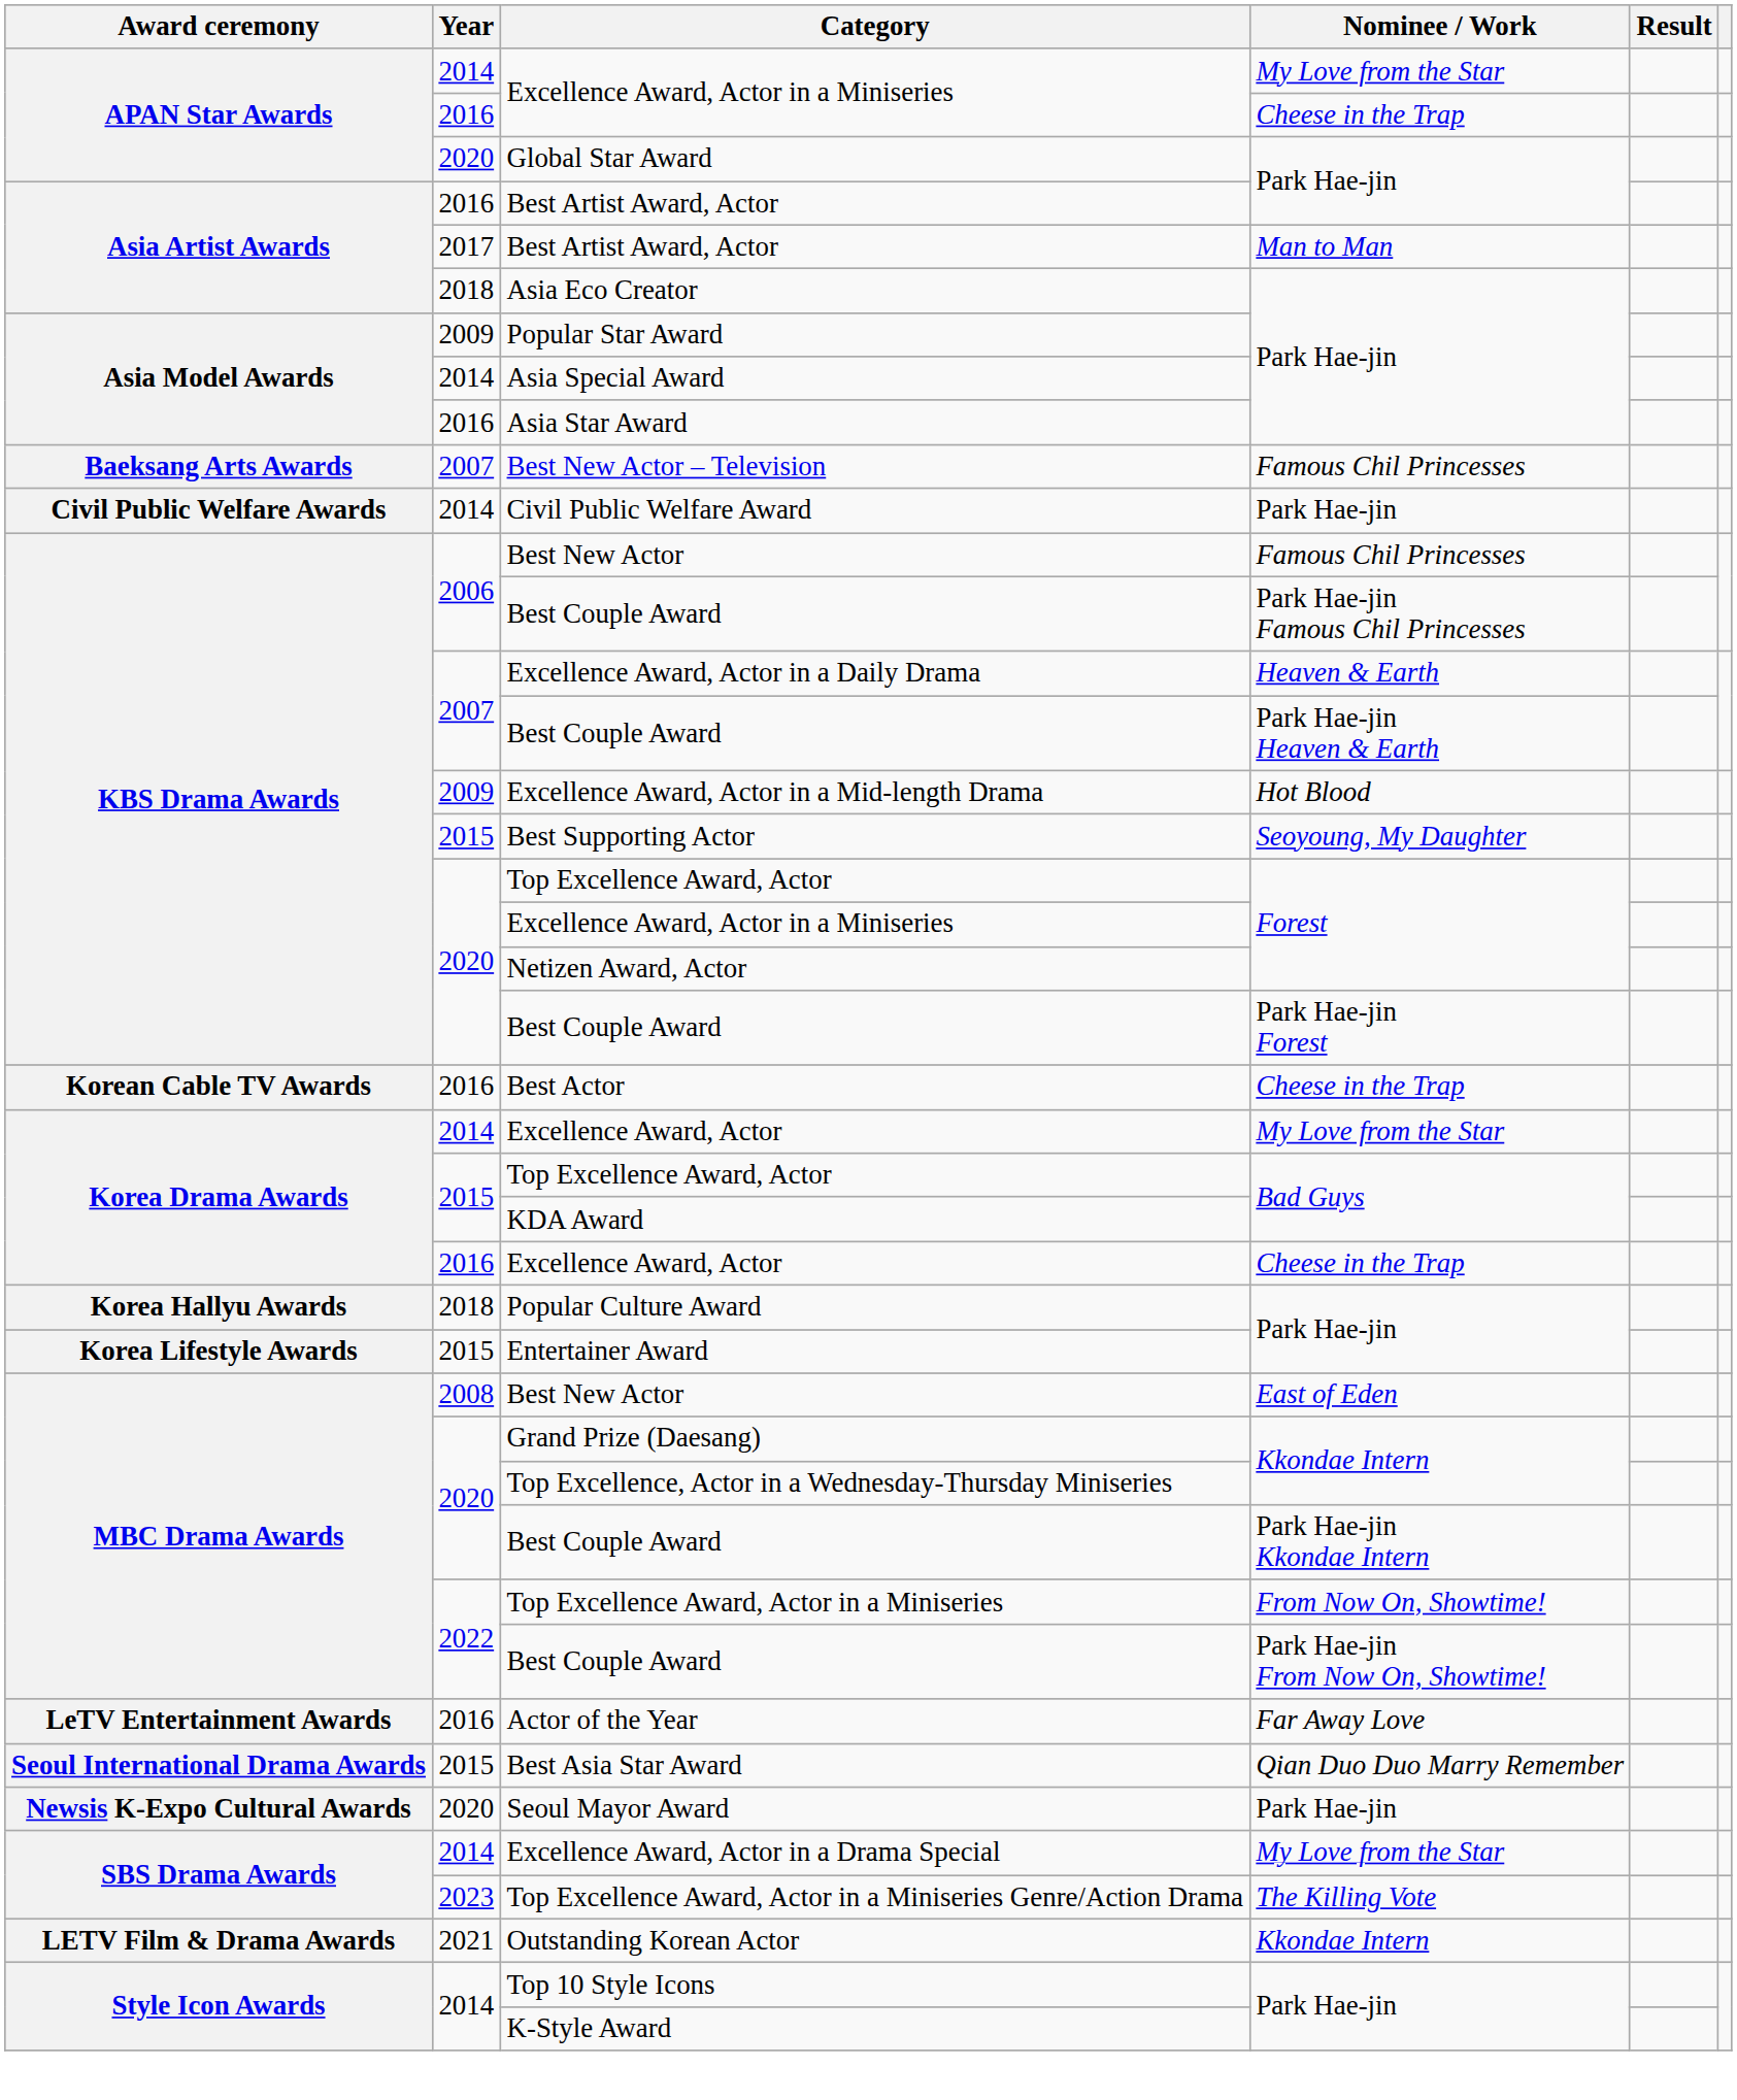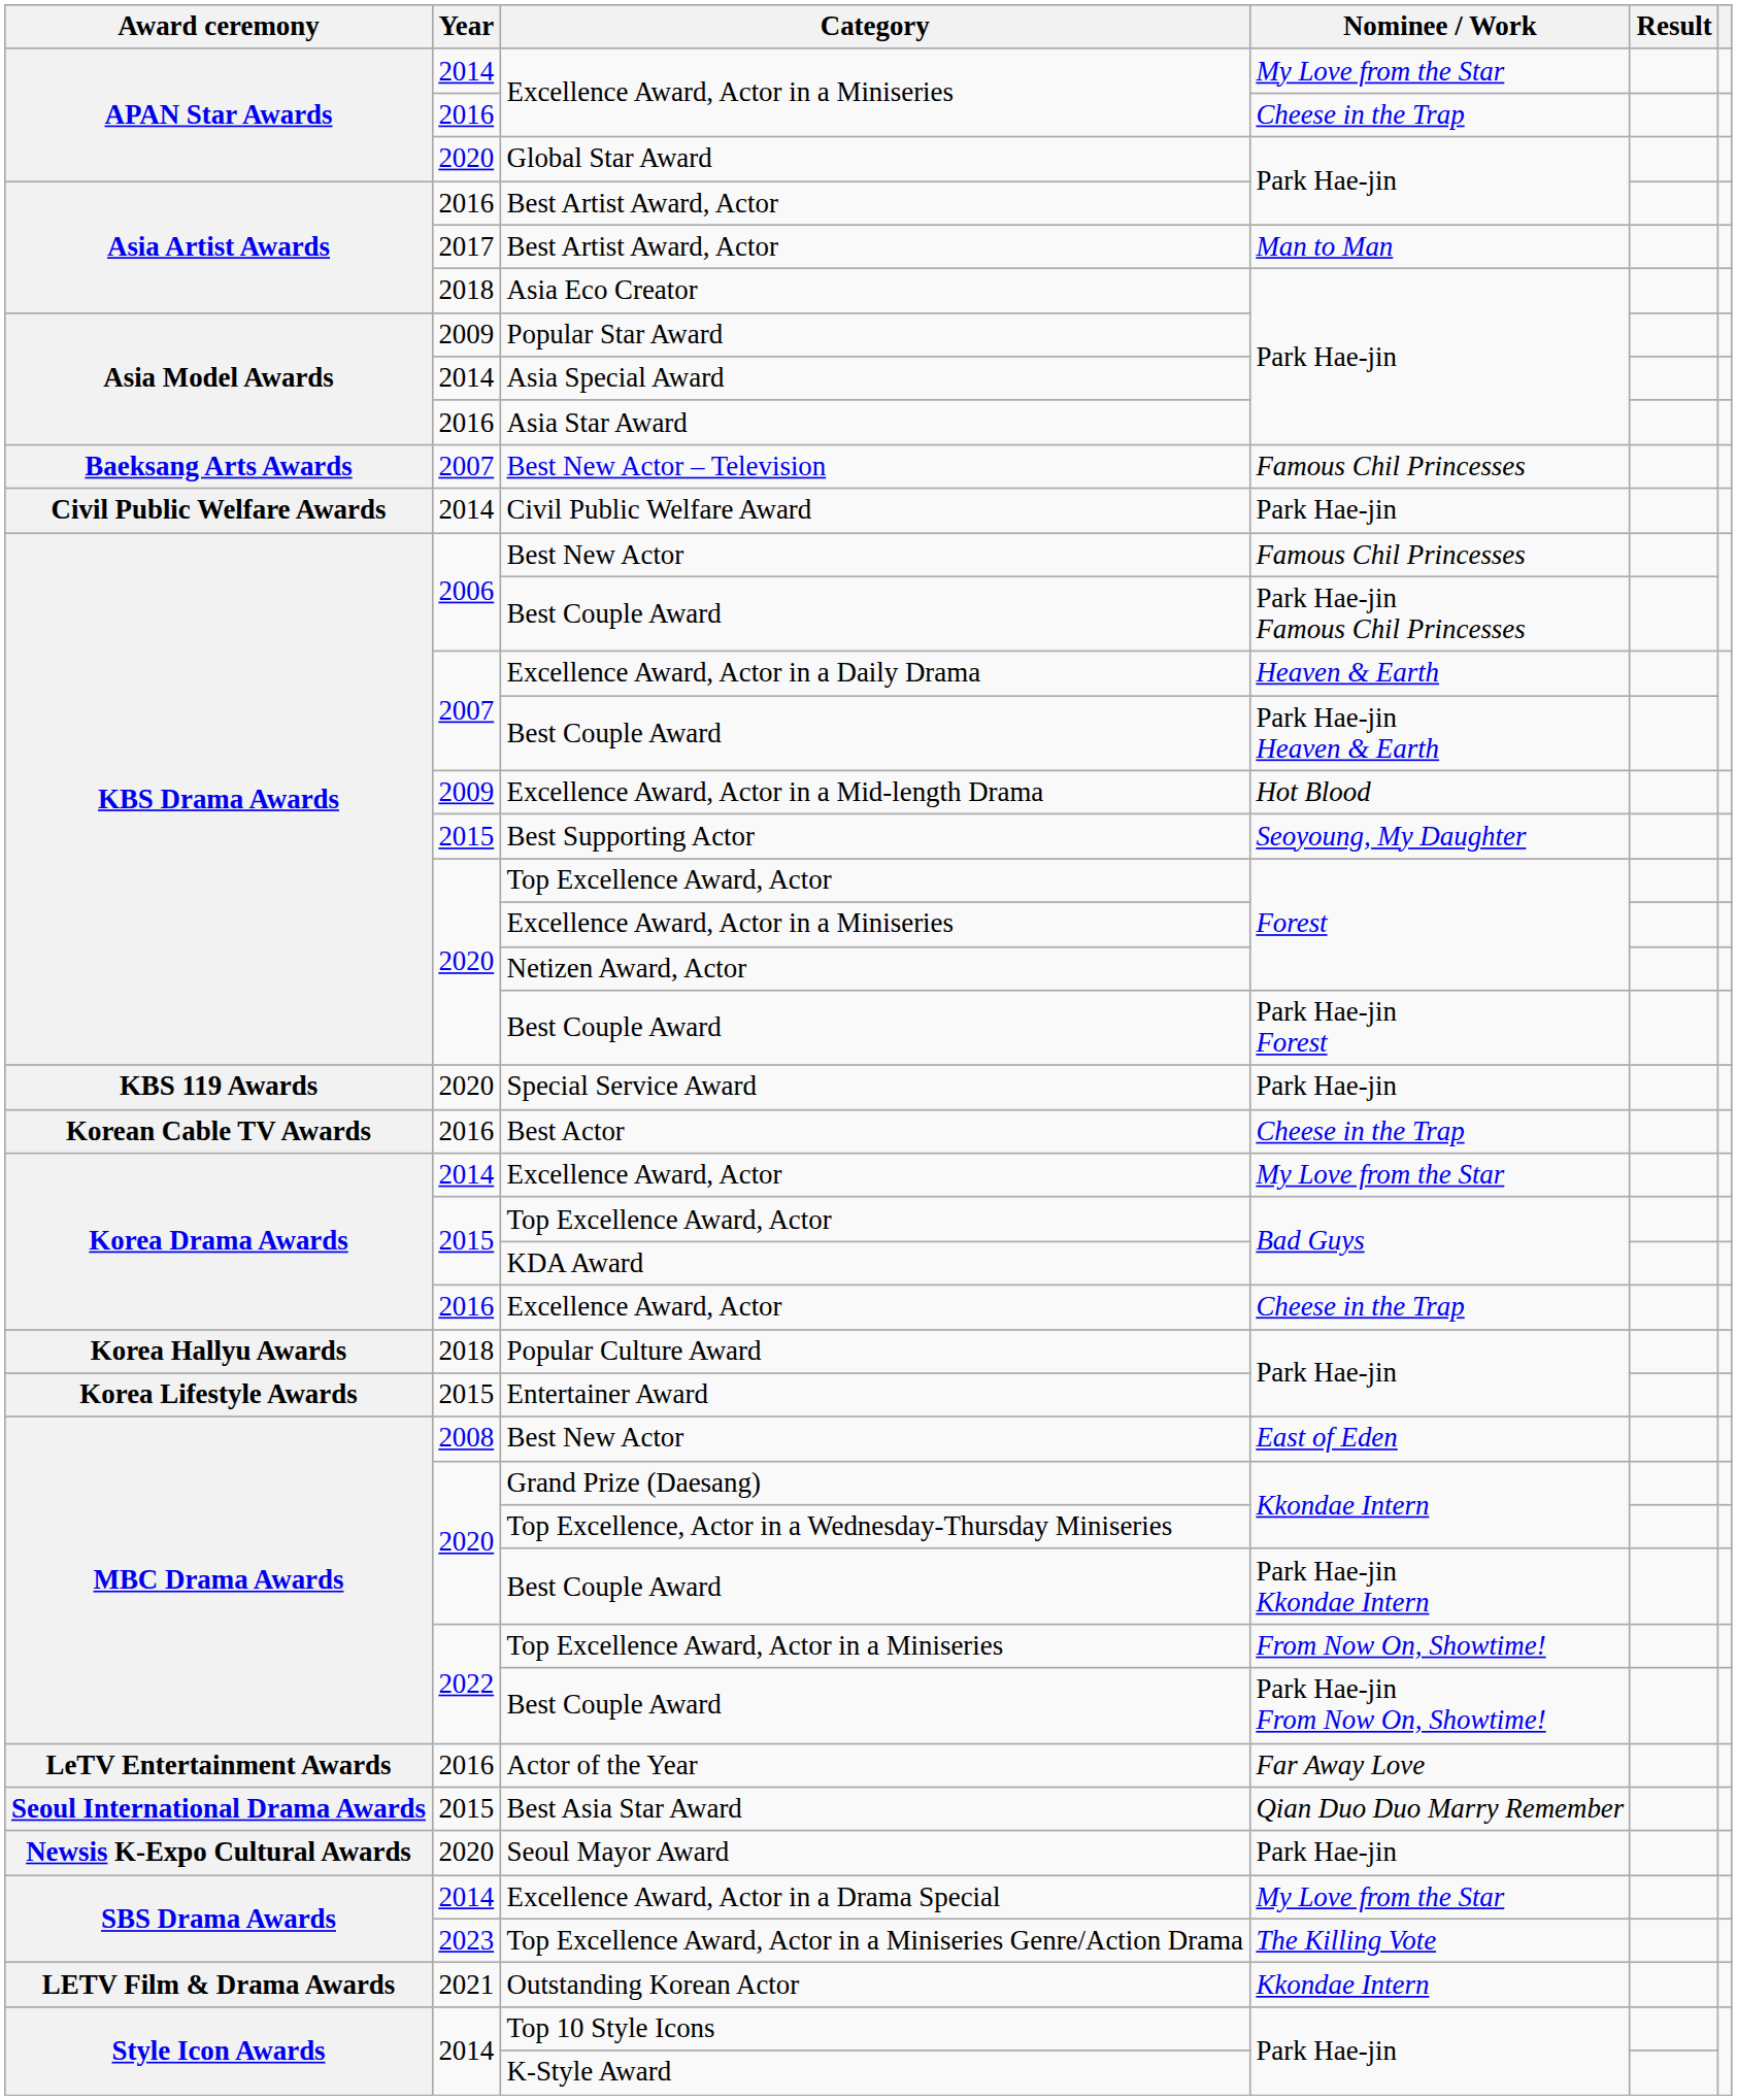+ row: KBS 119 Awards | 2020 | Special Service Award | Park Hae-jin
